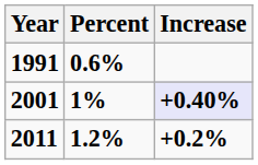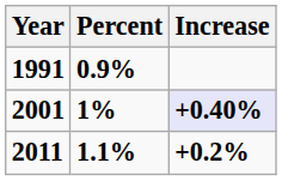1991 | Percent: 0.6% -> 0.9%
2011 | Percent: 1.2% -> 1.1%
